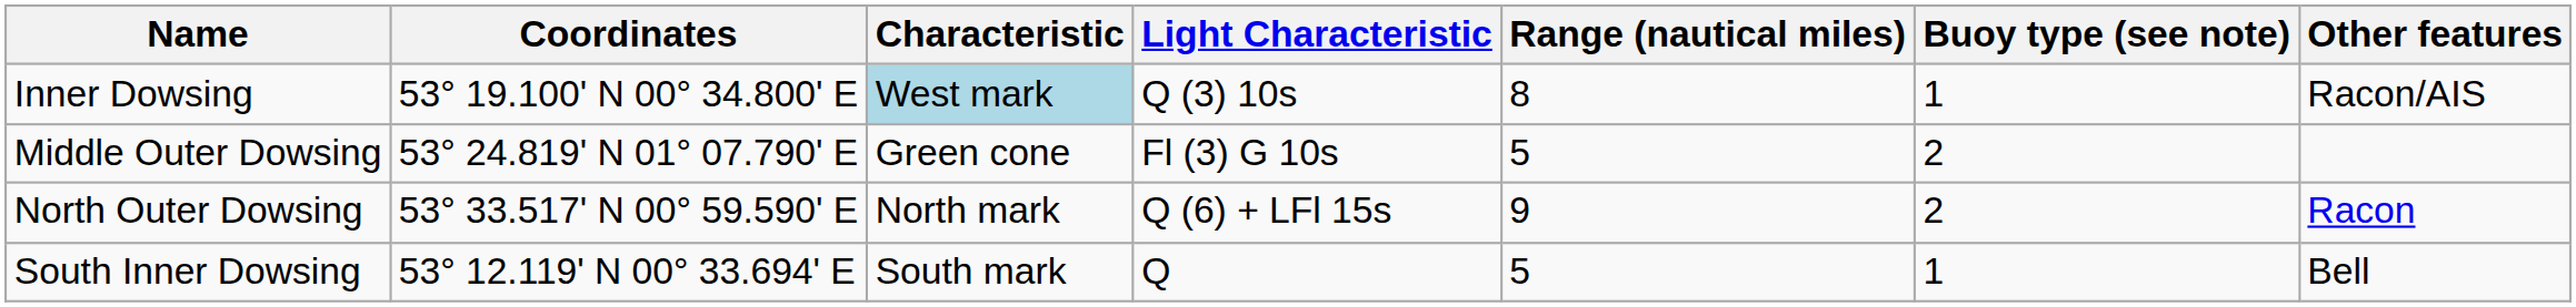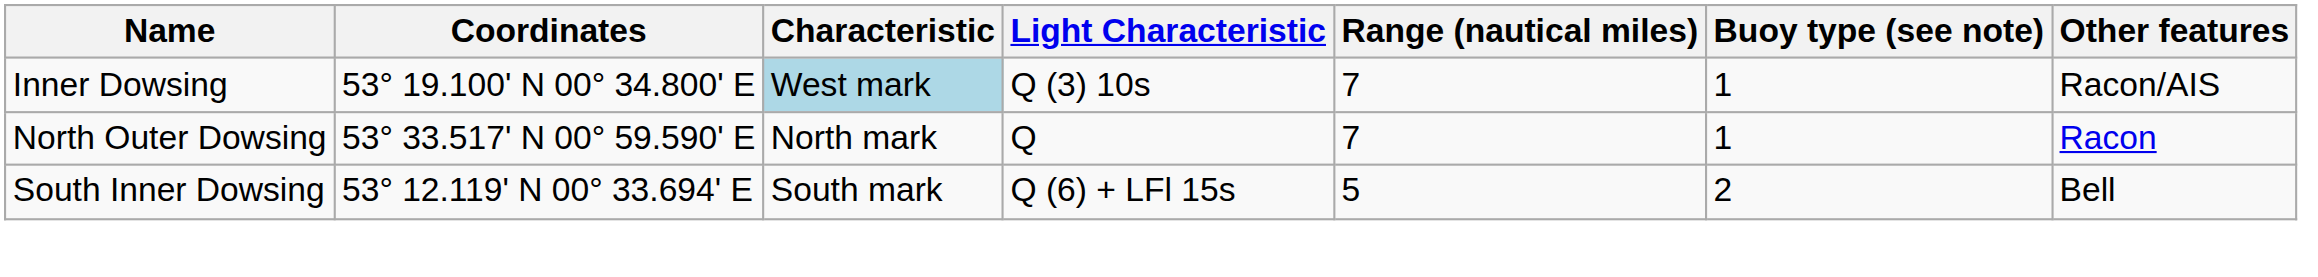Inner Dowsing | Range (nautical miles): 8 -> 7
- row: Middle Outer Dowsing | 53° 24.819' N 01° 07.790' E | Green cone | Fl (3) G 10s | 5 | 2
North Outer Dowsing | Light Characteristic: Q (6) + LFl 15s -> Q
North Outer Dowsing | Range (nautical miles): 9 -> 7
North Outer Dowsing | Buoy type (see note): 2 -> 1
South Inner Dowsing | Light Characteristic: Q -> Q (6) + LFl 15s
South Inner Dowsing | Buoy type (see note): 1 -> 2
